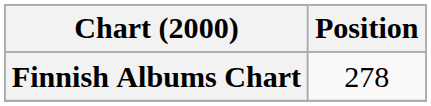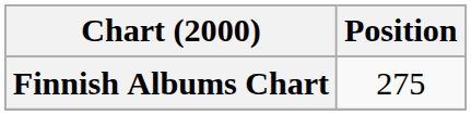Finnish Albums Chart | Position: 278 -> 275
